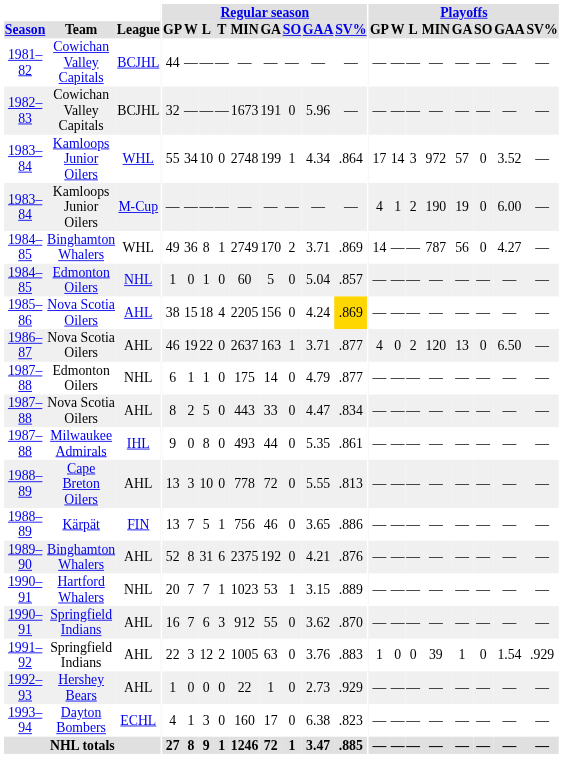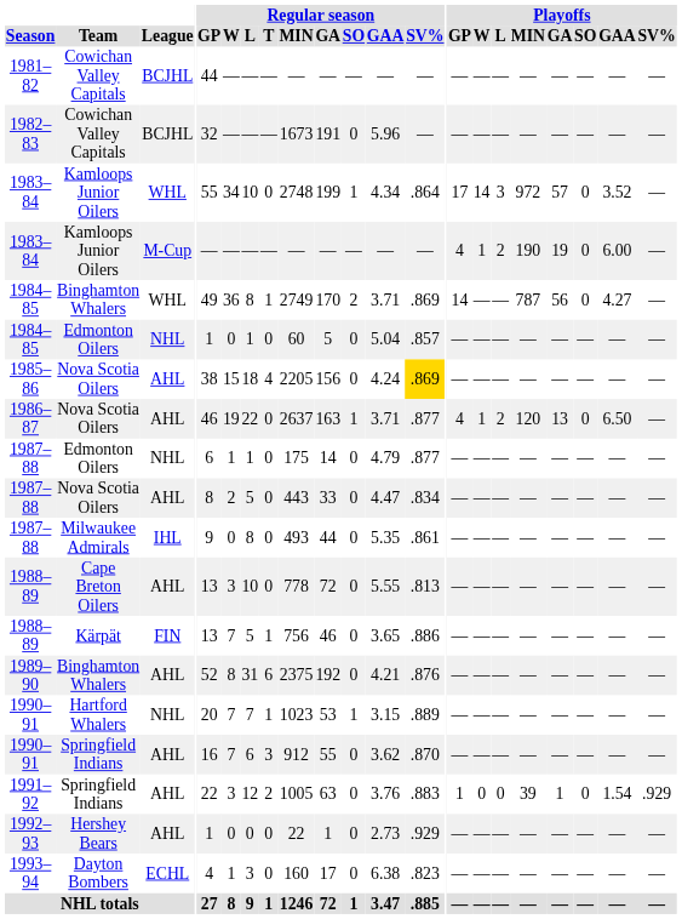1986–87 | Playoffs / W: 0 -> 1
